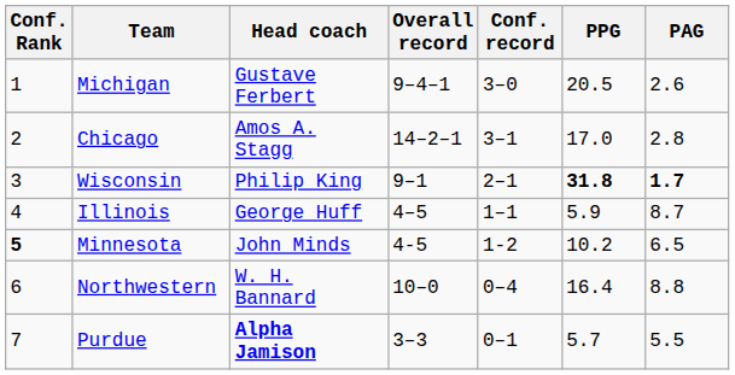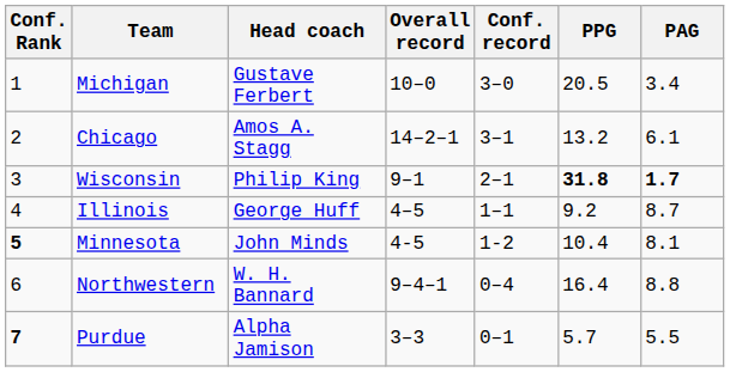Michigan | Overall record: 9–4–1 -> 10–0
Michigan | PAG: 2.6 -> 3.4
Chicago | PPG: 17.0 -> 13.2
Chicago | PAG: 2.8 -> 6.1
Illinois | PPG: 5.9 -> 9.2
Minnesota | PPG: 10.2 -> 10.4
Minnesota | PAG: 6.5 -> 8.1
Northwestern | Overall record: 10–0 -> 9–4–1
Purdue | Conf. Rank: normal -> bold
Purdue | Head coach: bold -> normal
